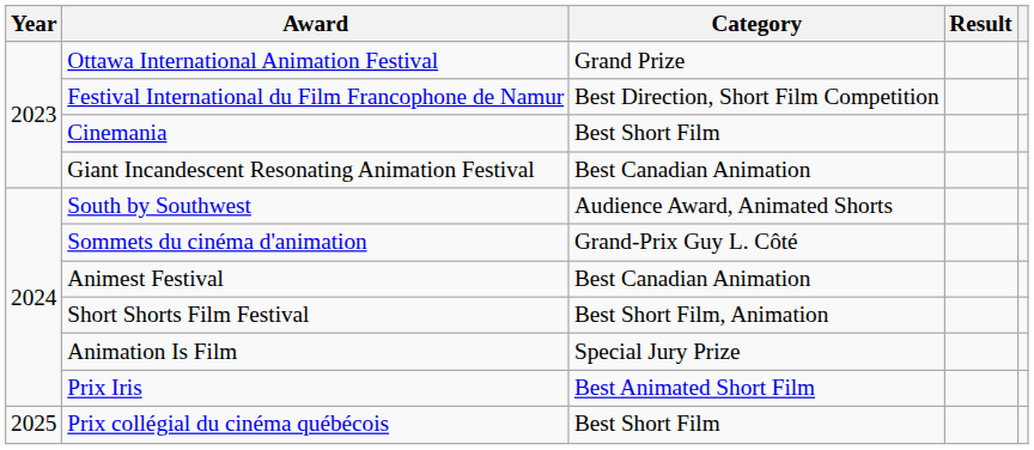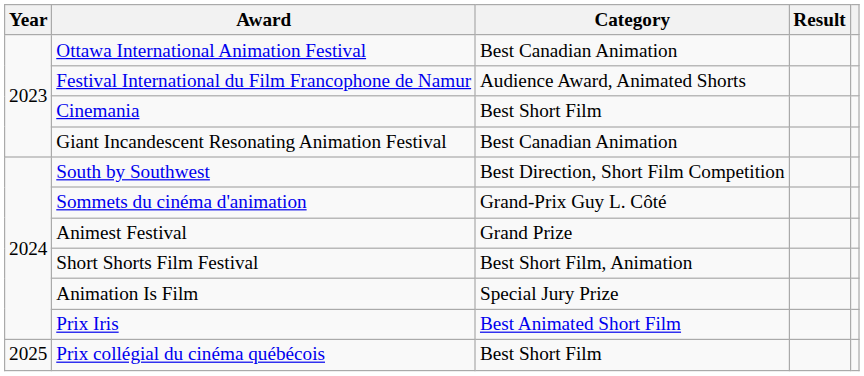Ottawa International Animation Festival | Category: Grand Prize -> Best Canadian Animation
Festival International du Film Francophone de Namur | Category: Best Direction, Short Film Competition -> Audience Award, Animated Shorts
South by Southwest | Category: Audience Award, Animated Shorts -> Best Direction, Short Film Competition
Animest Festival | Category: Best Canadian Animation -> Grand Prize
